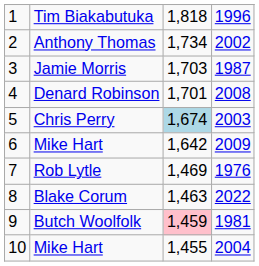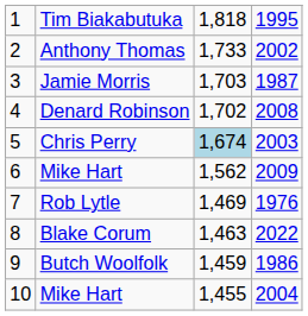Tim Biakabutuka | column 4: 1996 -> 1995
Anthony Thomas | column 3: 1,734 -> 1,733
Denard Robinson | column 3: 1,701 -> 1,702
6 / Mike Hart | column 3: 1,642 -> 1,562
Butch Woolfolk | column 3: pink background -> no background
Butch Woolfolk | column 4: 1981 -> 1986
